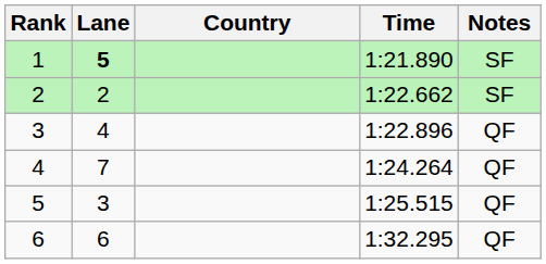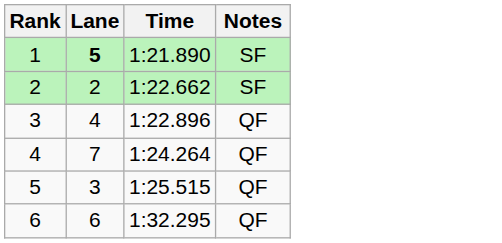- column: Country
